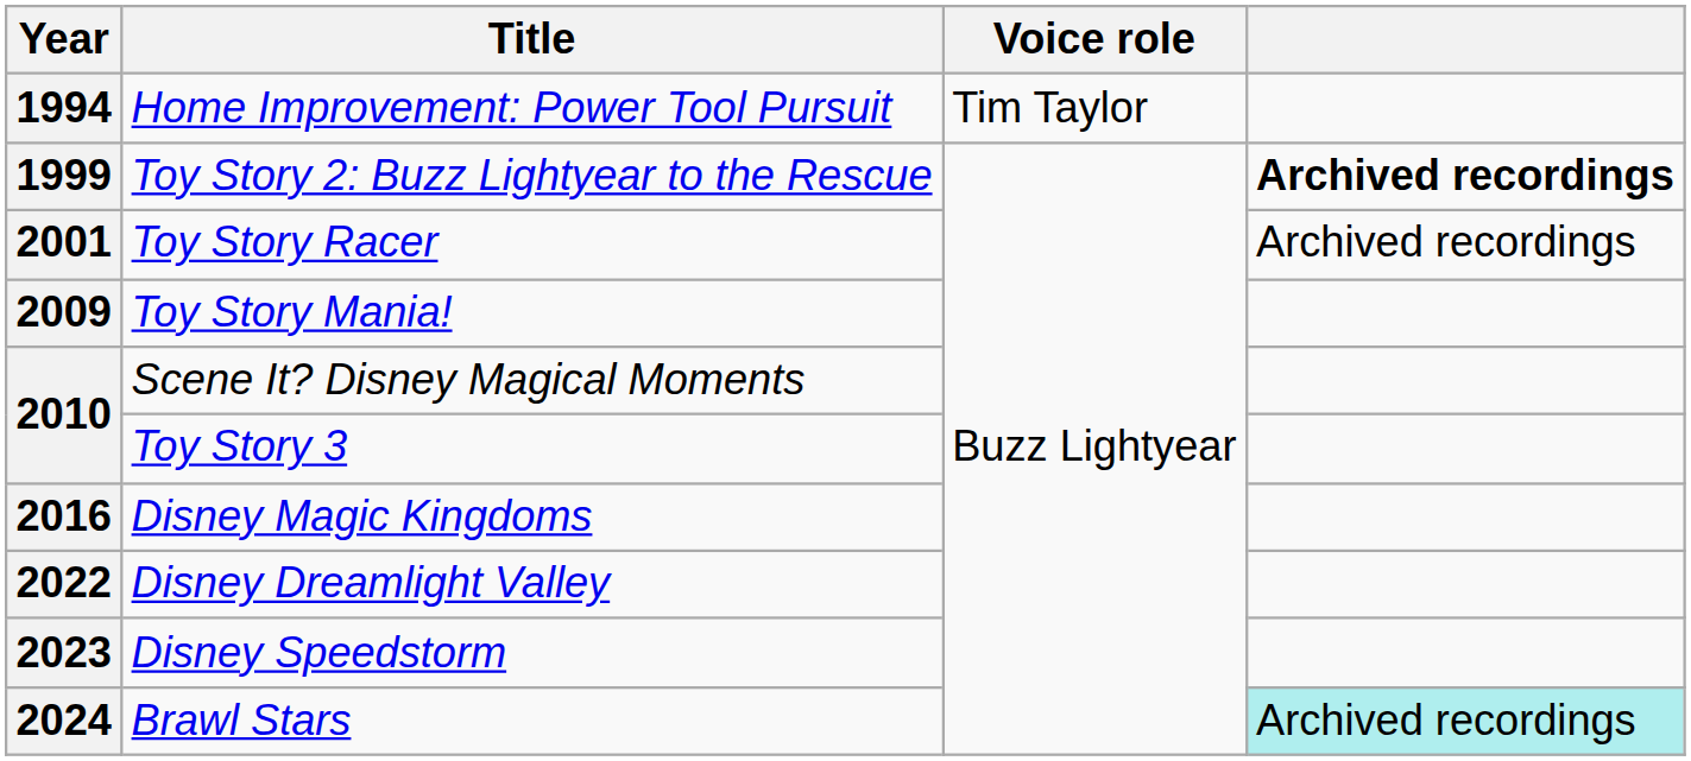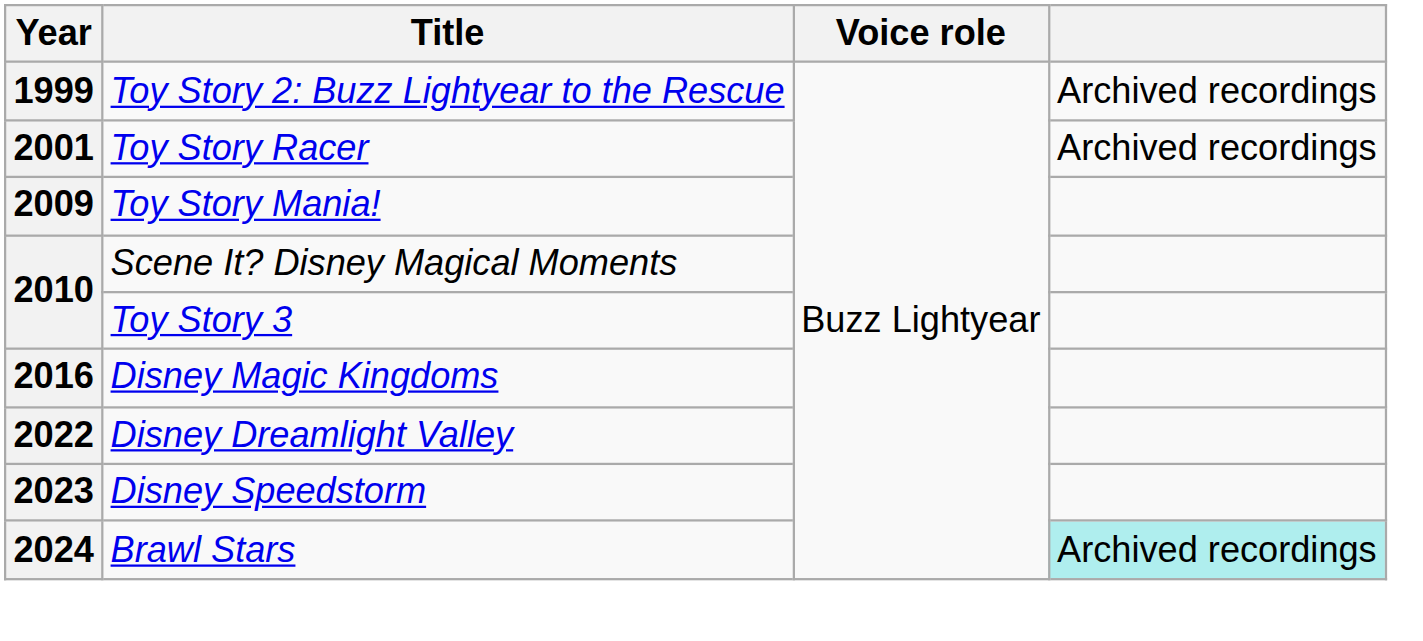- row: 1994 | Home Improvement: Power Tool Pursuit | Tim Taylor
1999 | column 4: bold -> normal
